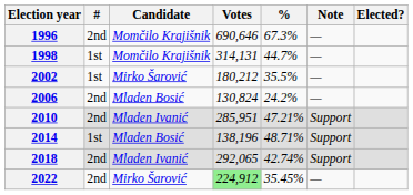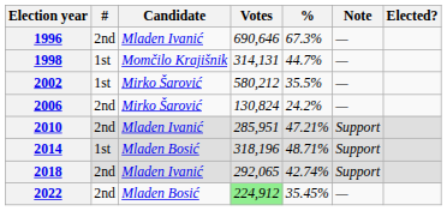1996 | Candidate: Momčilo Krajišnik -> Mladen Ivanić
2002 | Votes: 180,212 -> 580,212
2006 | Candidate: Mladen Bosić -> Mirko Šarović
2014 | Votes: 138,196 -> 318,196
2022 | Candidate: Mirko Šarović -> Mladen Bosić
